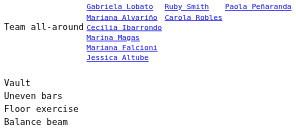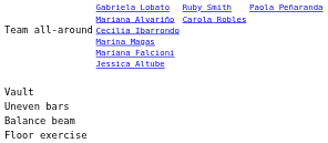rows swapped: Balance beam <-> Floor exercise
